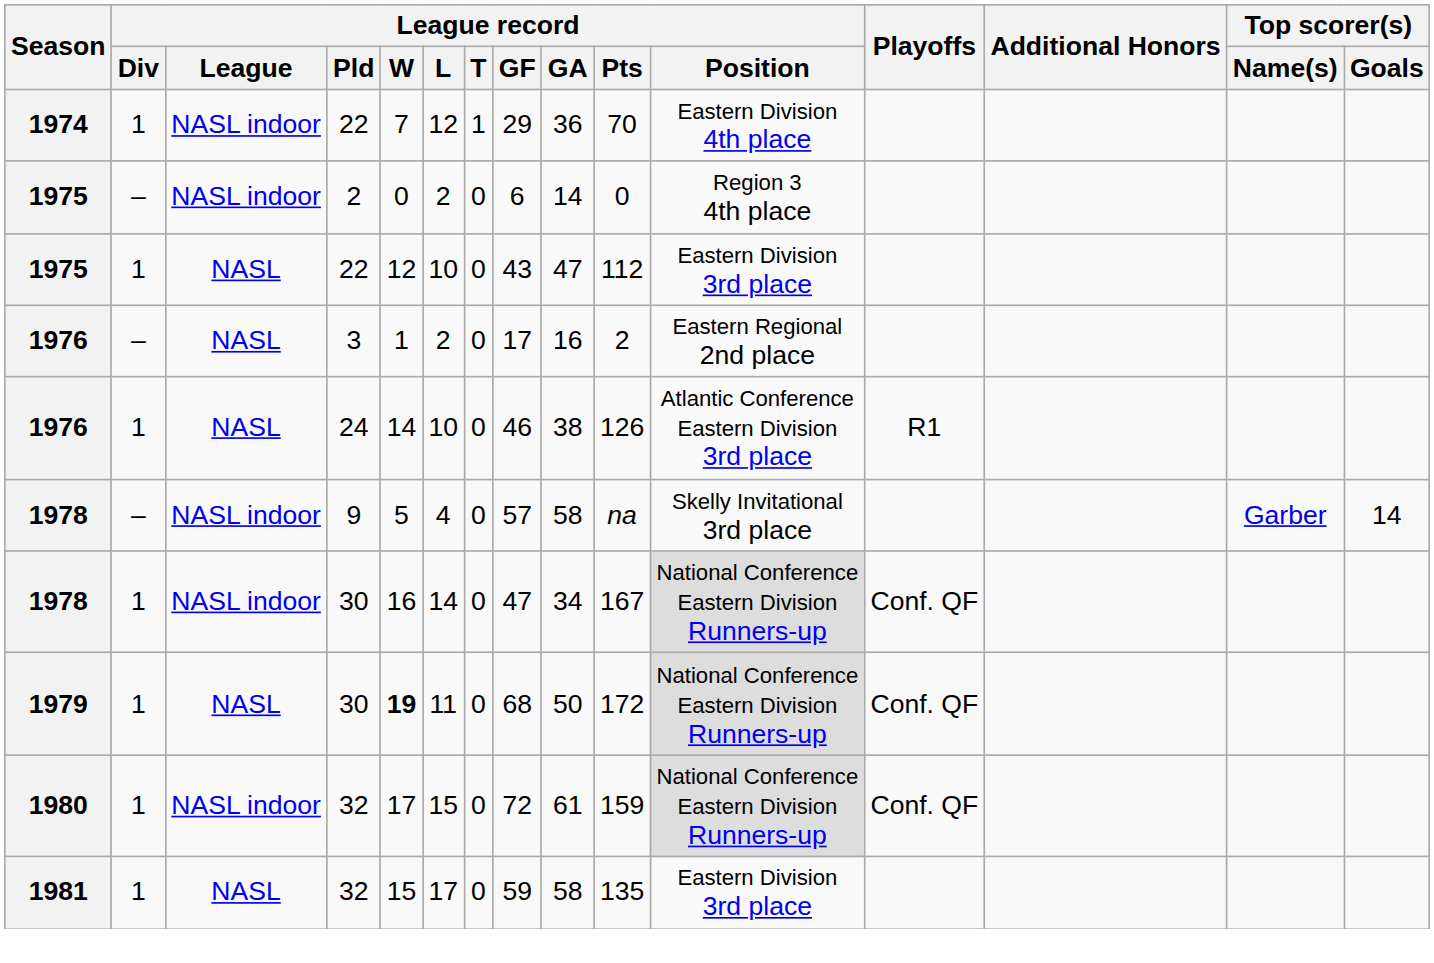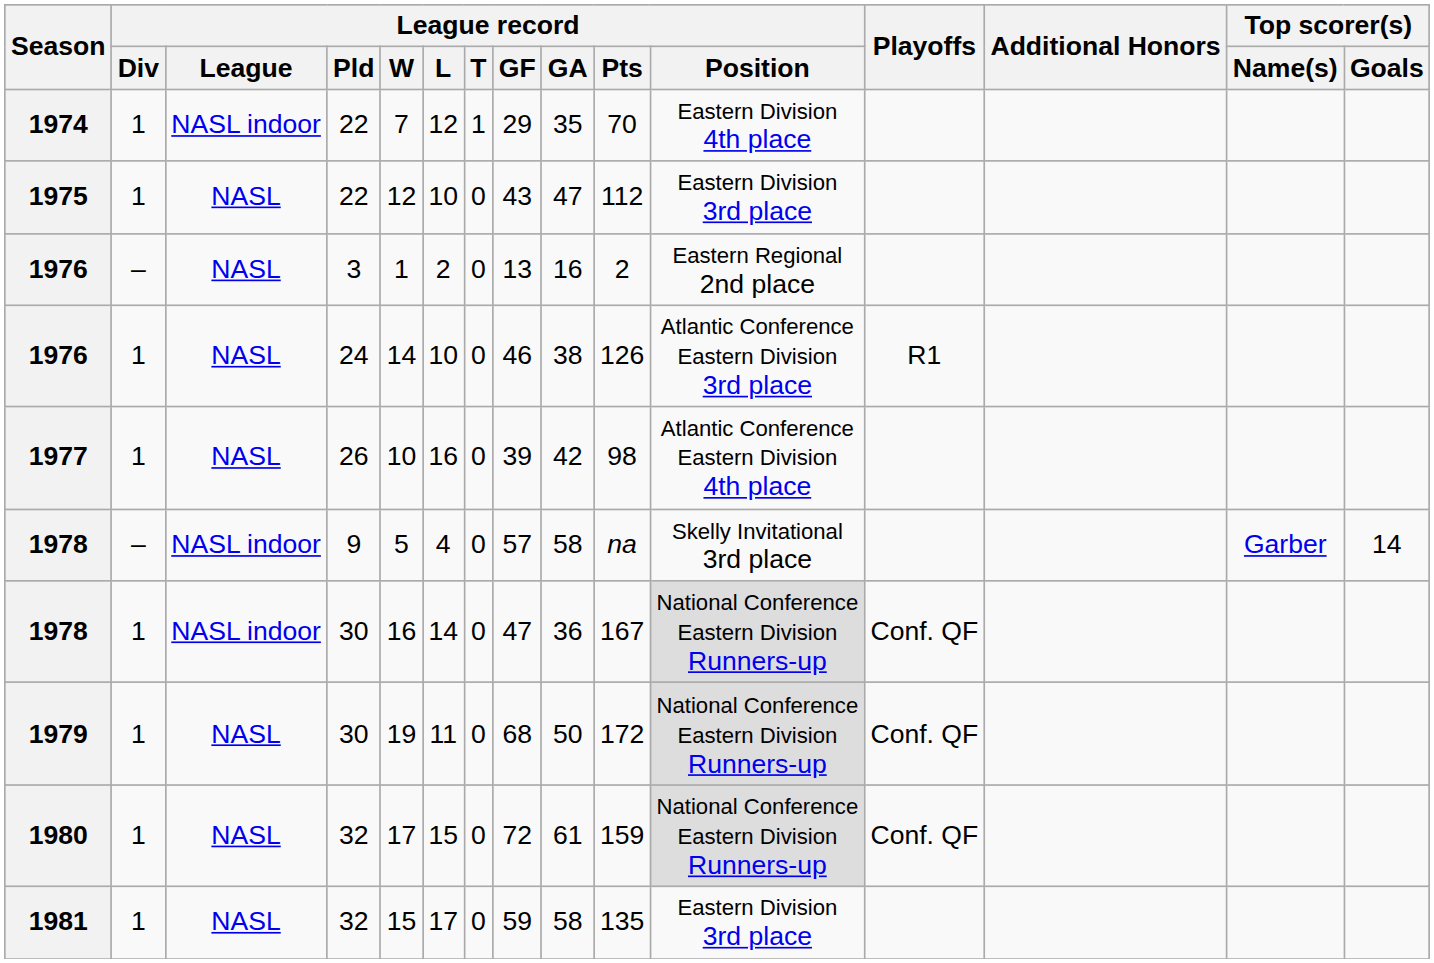1974 | League record / GA: 36 -> 35
- row: 1975 | – | NASL indoor | 2 | 0 | 2 | 0 | 6 | 14 | 0 | Region 3 4th place
1976 / 3 | League record / GF: 17 -> 13
+ row: 1977 | 1 | NASL | 26 | 10 | 16 | 0 | 39 | 42 | 98 | Atlantic Conference Eastern Division 4th place
1978 / 30 | League record / GA: 34 -> 36
1979 | League record / W: bold -> normal
1980 | League record / League: NASL indoor -> NASL
